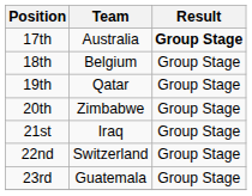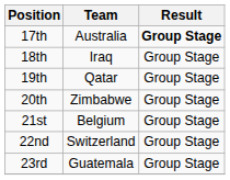18th | Team: Belgium -> Iraq
21st | Team: Iraq -> Belgium
